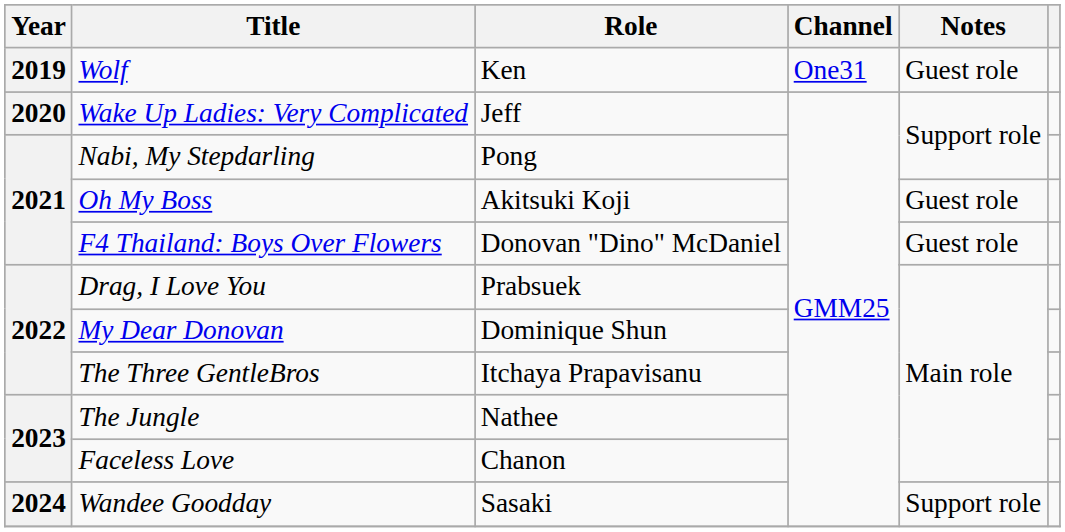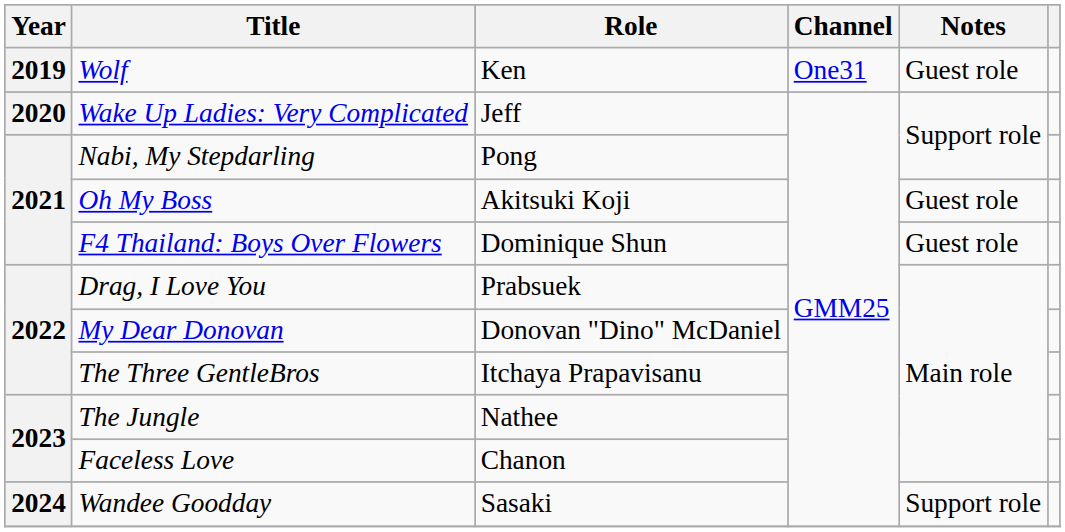F4 Thailand: Boys Over Flowers | Role: Donovan "Dino" McDaniel -> Dominique Shun
My Dear Donovan | Role: Dominique Shun -> Donovan "Dino" McDaniel
